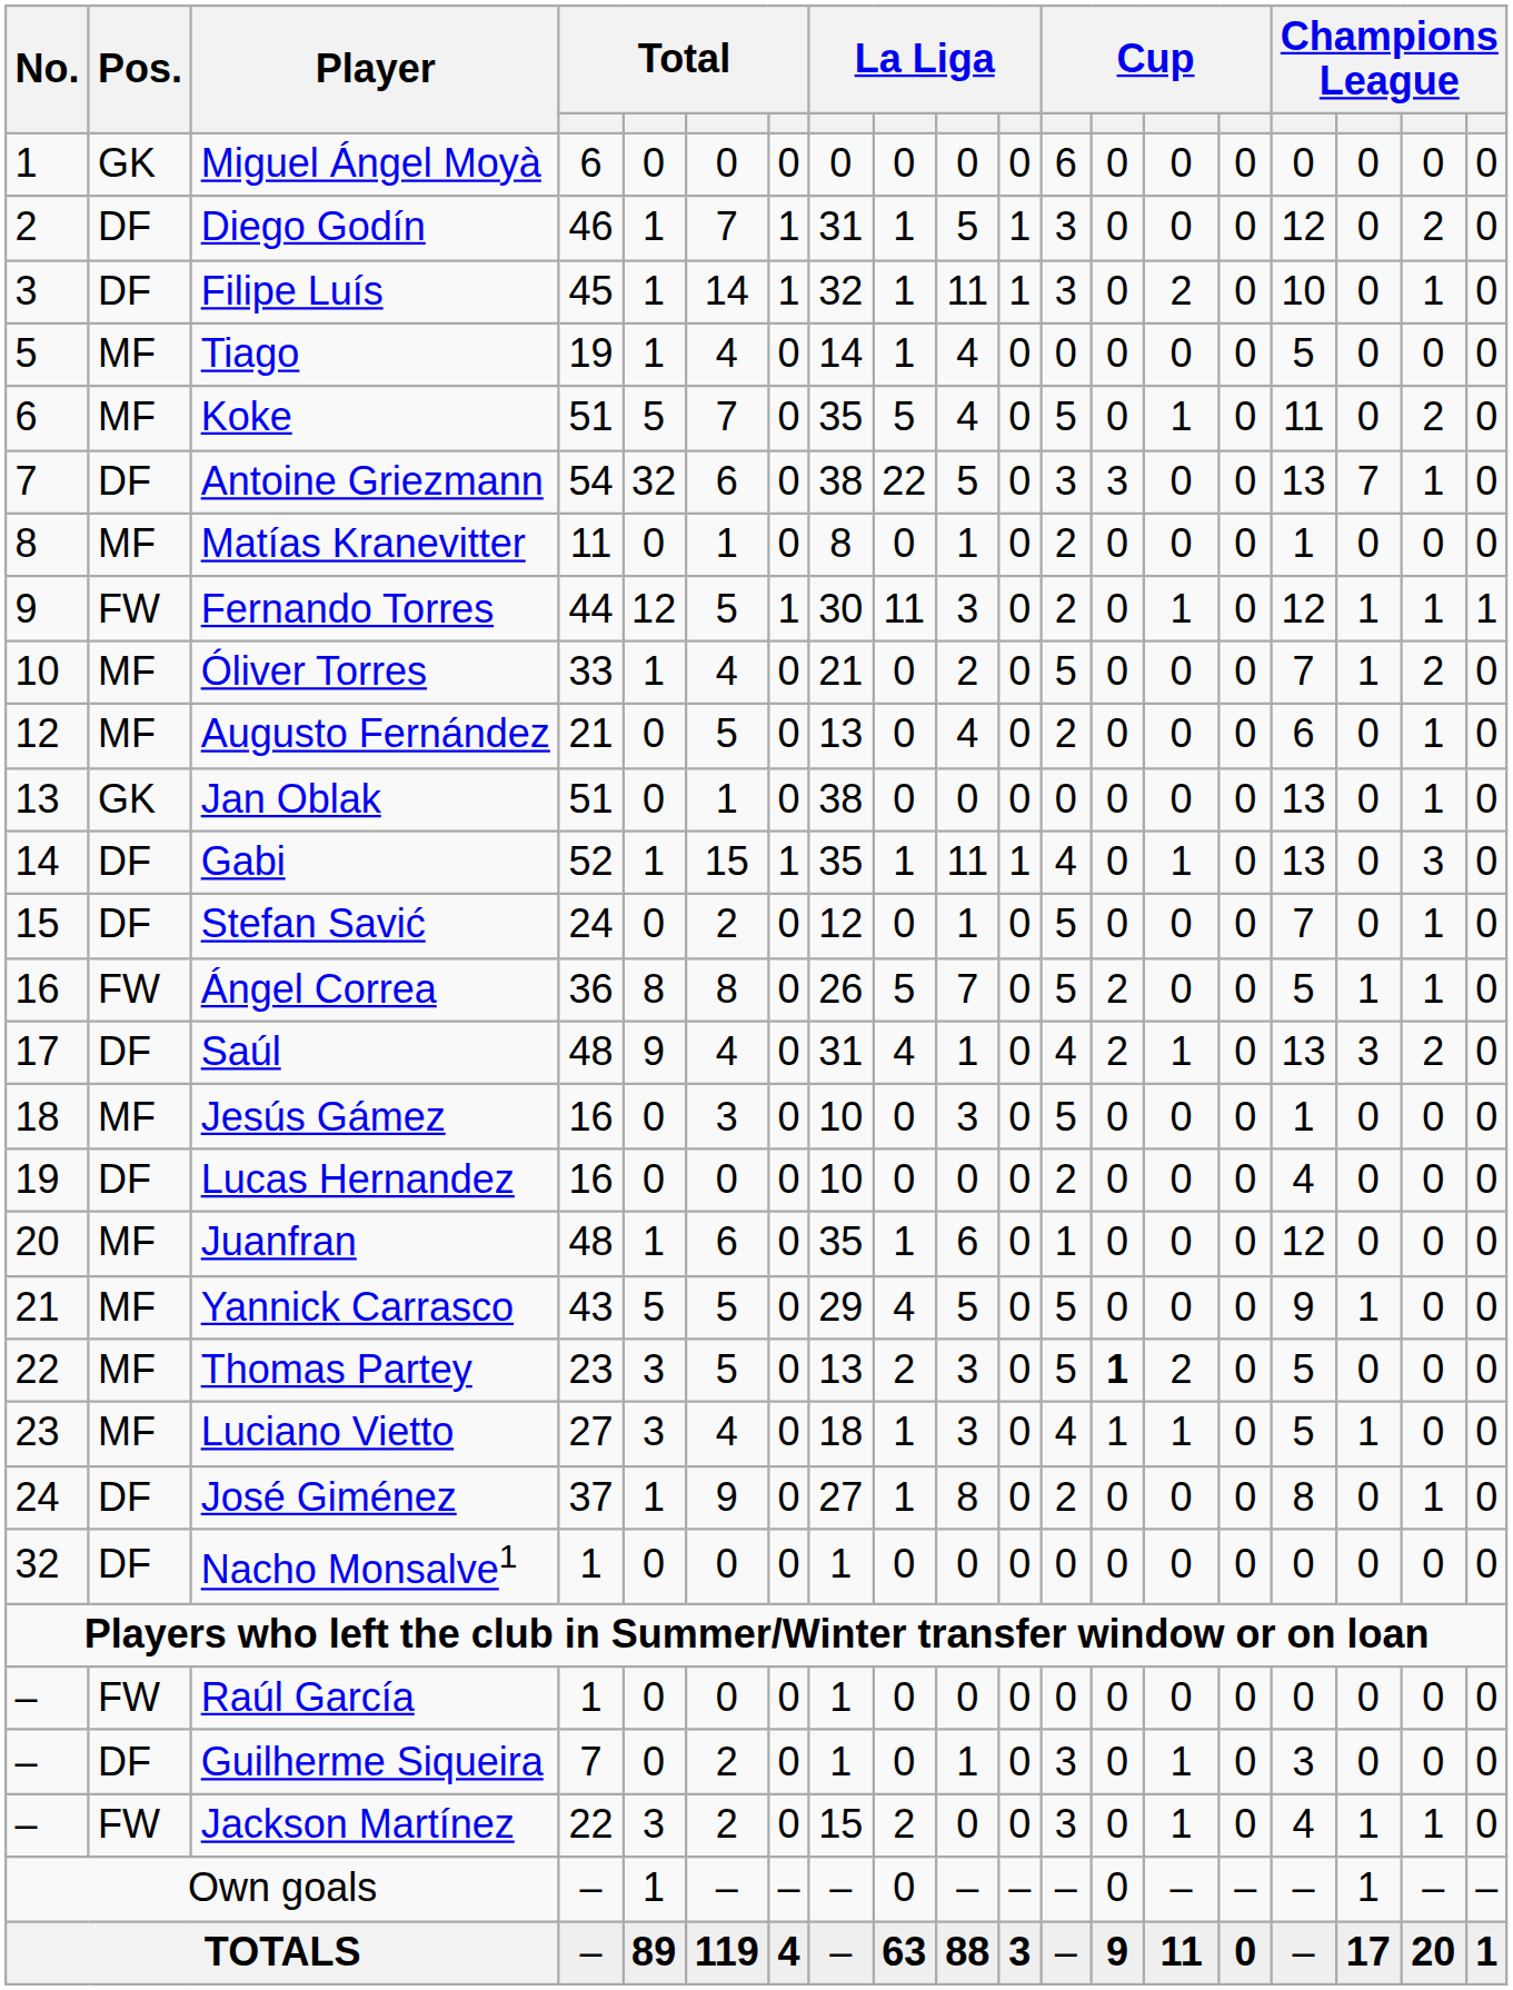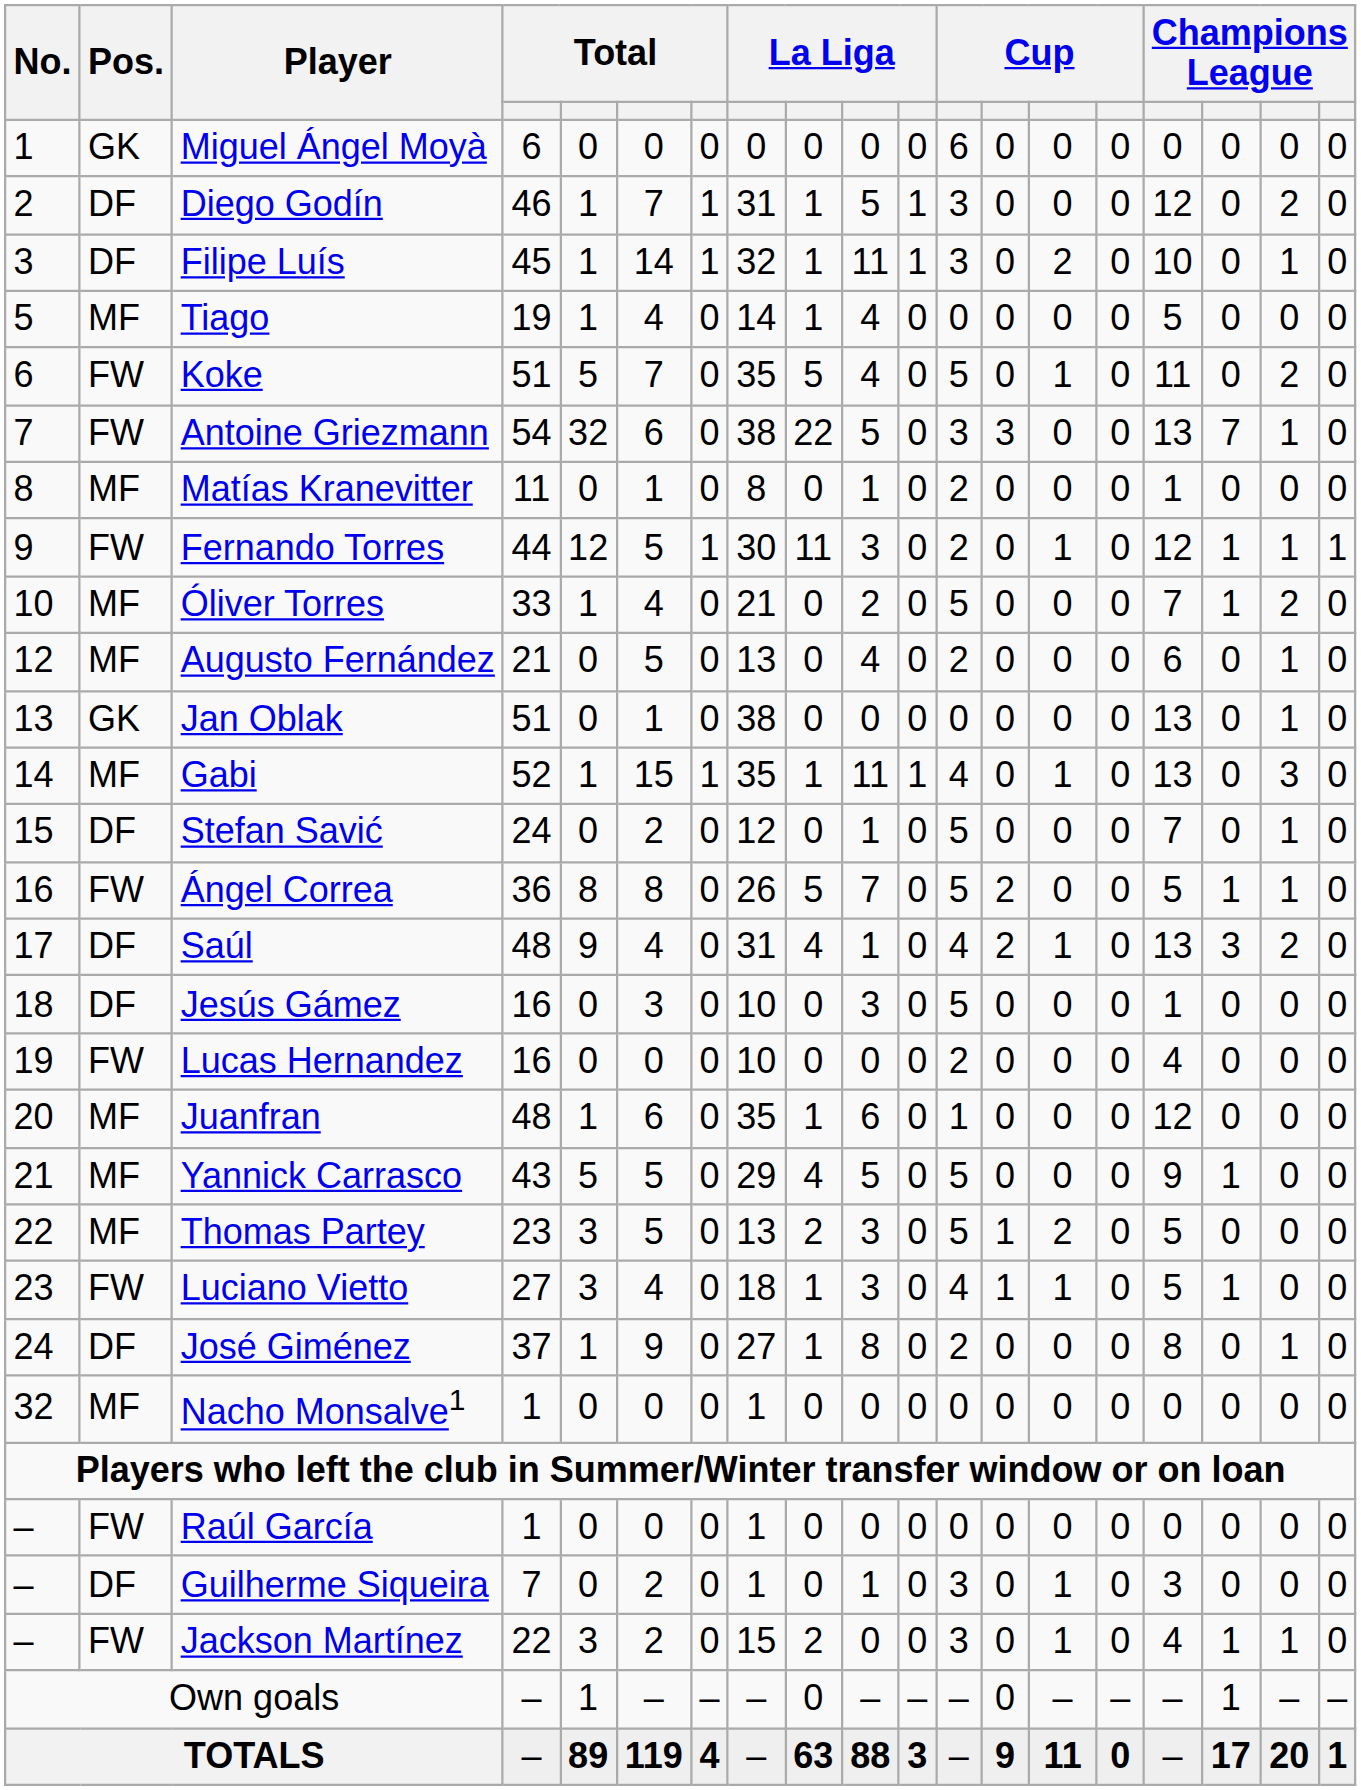Koke | Pos.: MF -> FW
Antoine Griezmann | Pos.: DF -> FW
Gabi | Pos.: DF -> MF
Jesús Gámez | Pos.: MF -> DF
Lucas Hernandez | Pos.: DF -> FW
Thomas Partey | column 13: bold -> normal
Luciano Vietto | Pos.: MF -> FW
Nacho Monsalve1 | Pos.: DF -> MF
